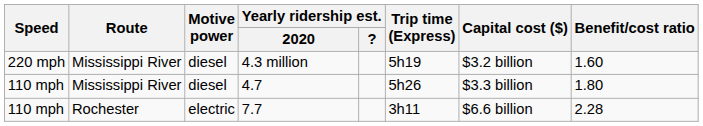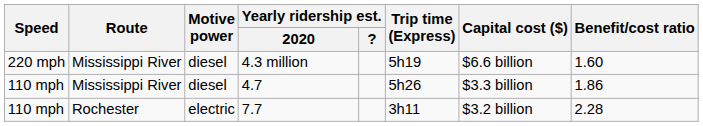4.3 million | Capital cost ($): $3.2 billion -> $6.6 billion
4.7 | Benefit/cost ratio: 1.80 -> 1.86
7.7 | Capital cost ($): $6.6 billion -> $3.2 billion
